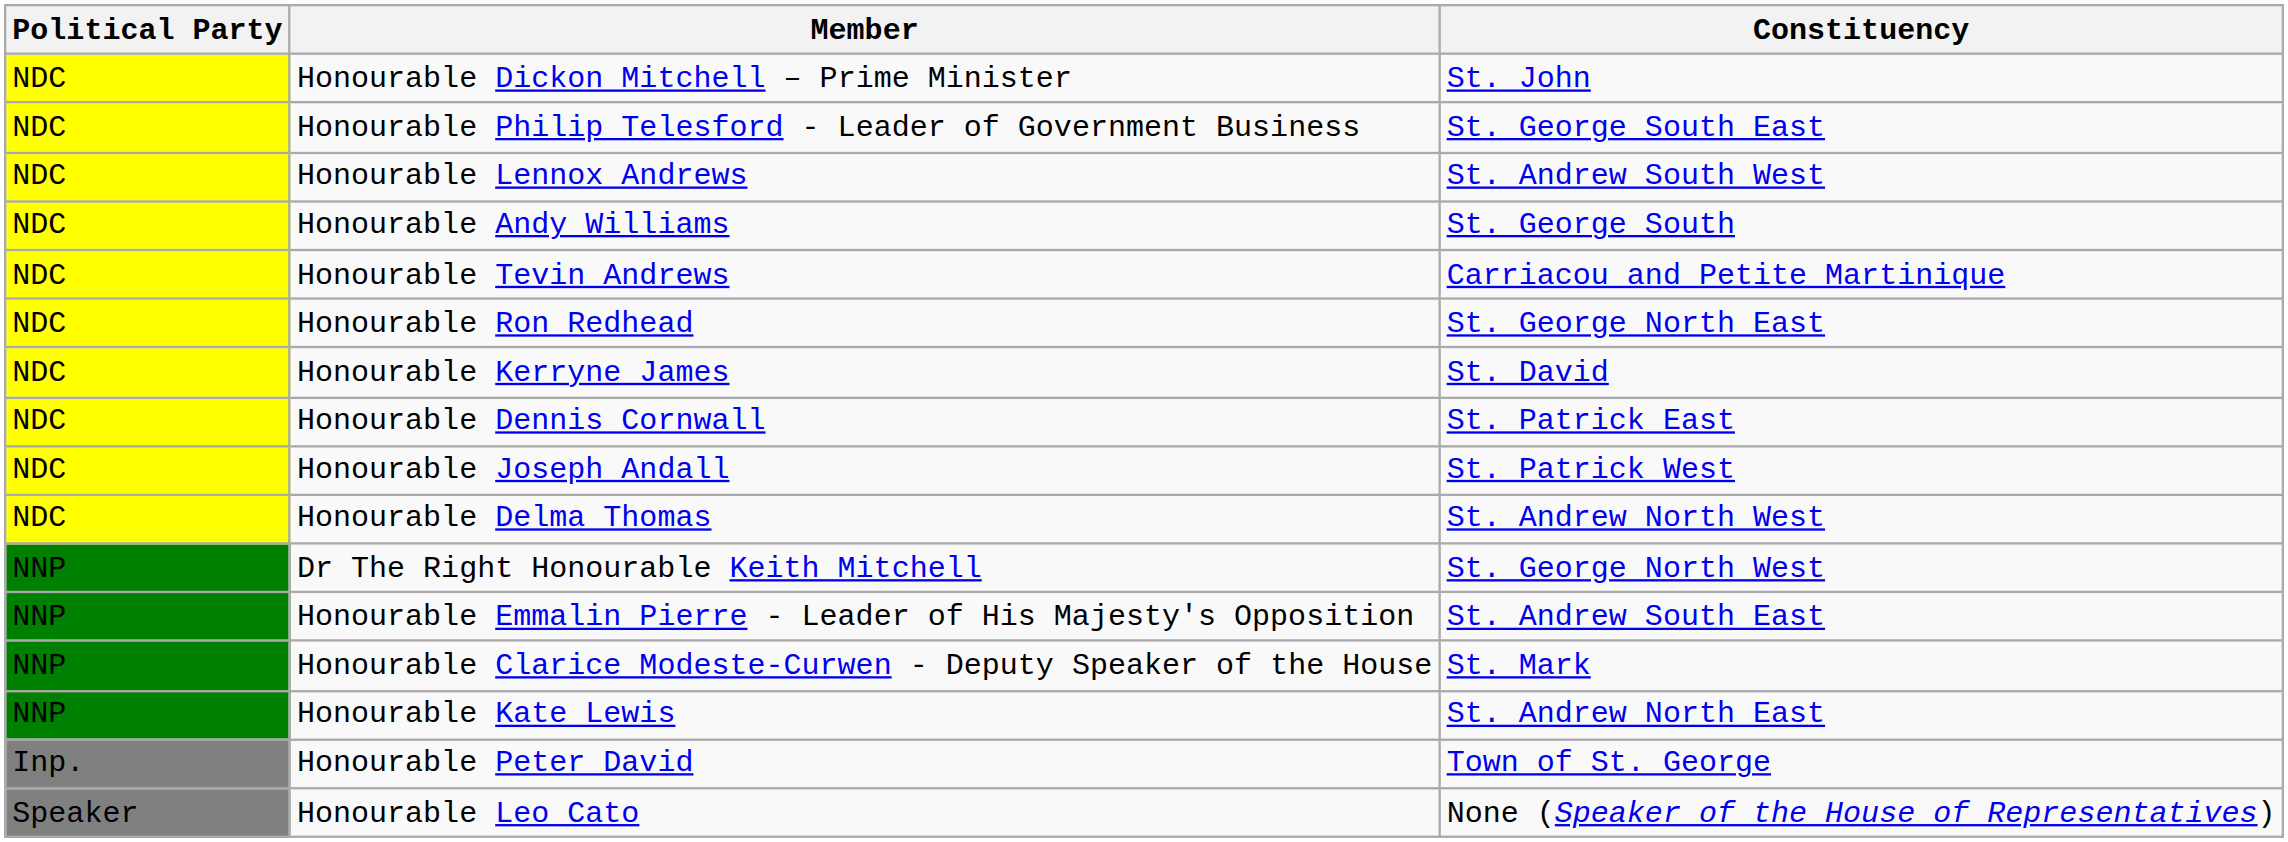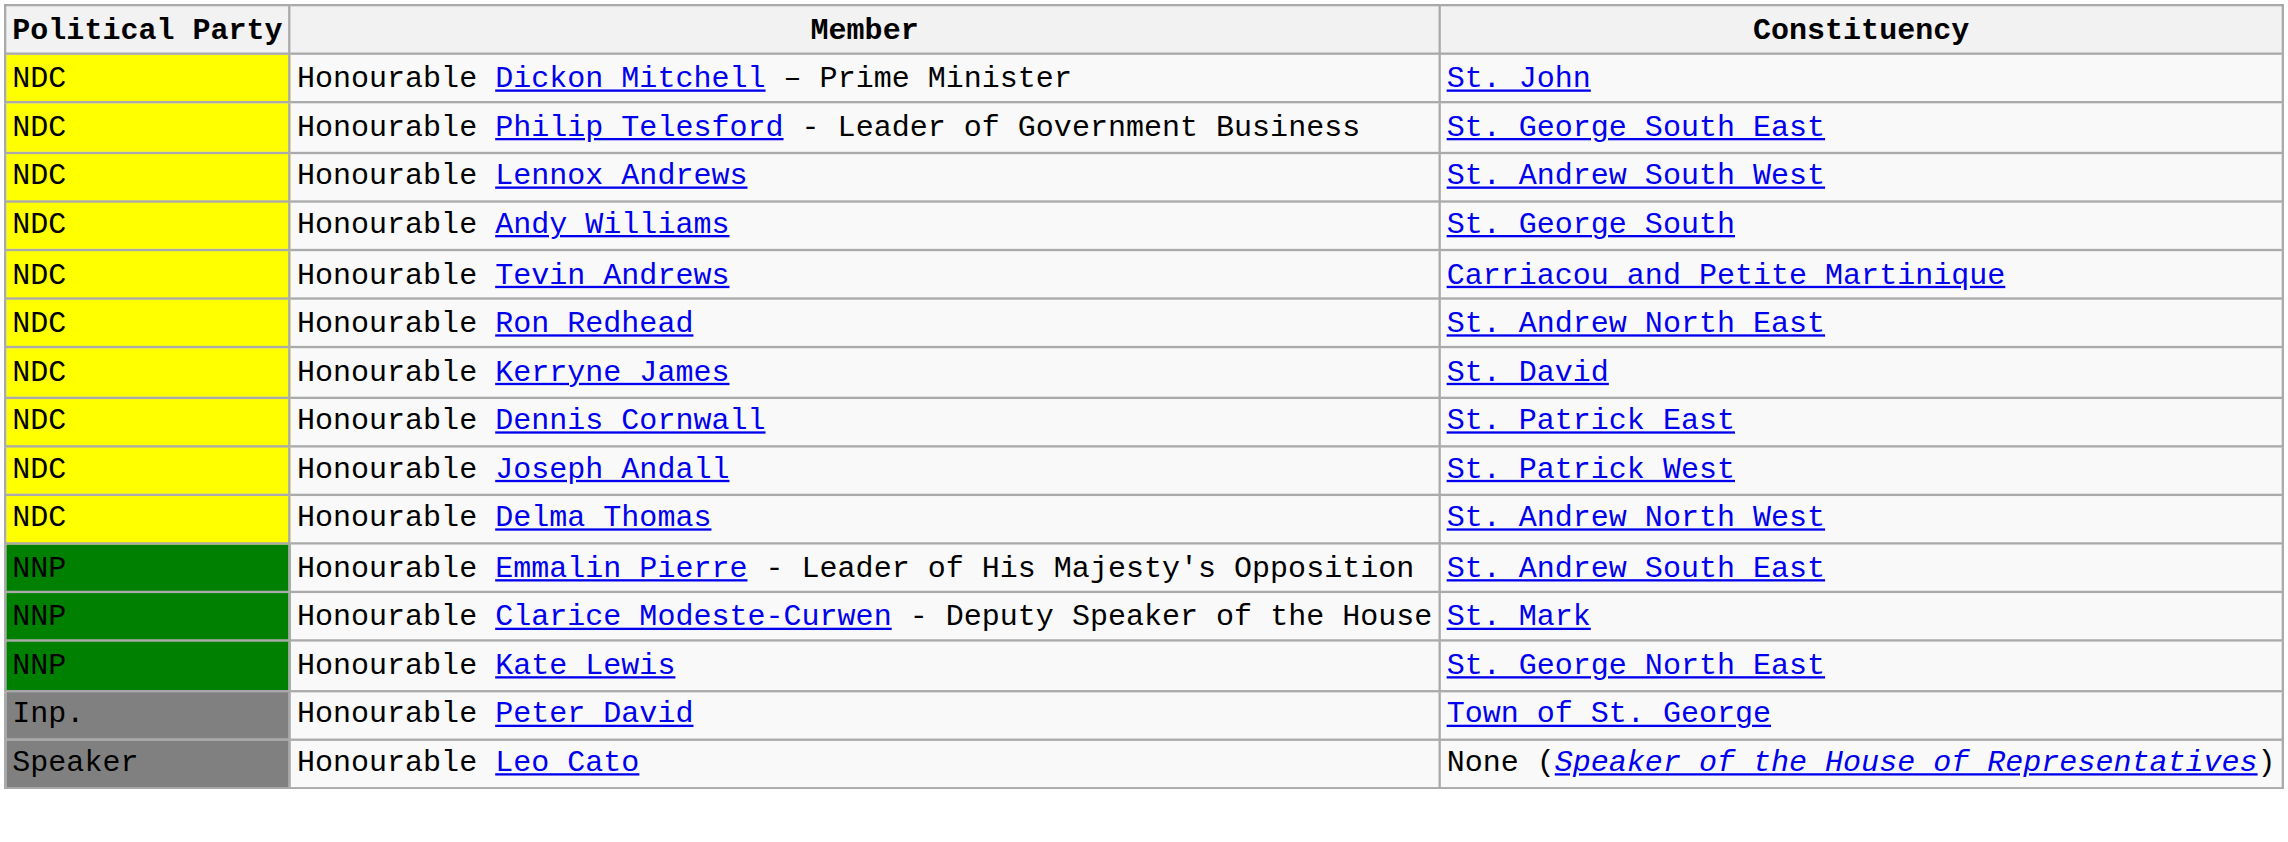Honourable Ron Redhead | Constituency: St. George North East -> St. Andrew North East
- row: NNP | Dr The Right Honourable Keith Mitchell | St. George North West
Honourable Kate Lewis | Constituency: St. Andrew North East -> St. George North East
